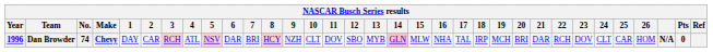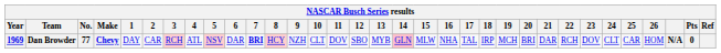Dan Browder | Year: 1996 -> 1969
Dan Browder | No.: 74 -> 77
Dan Browder | 7: normal -> bold
